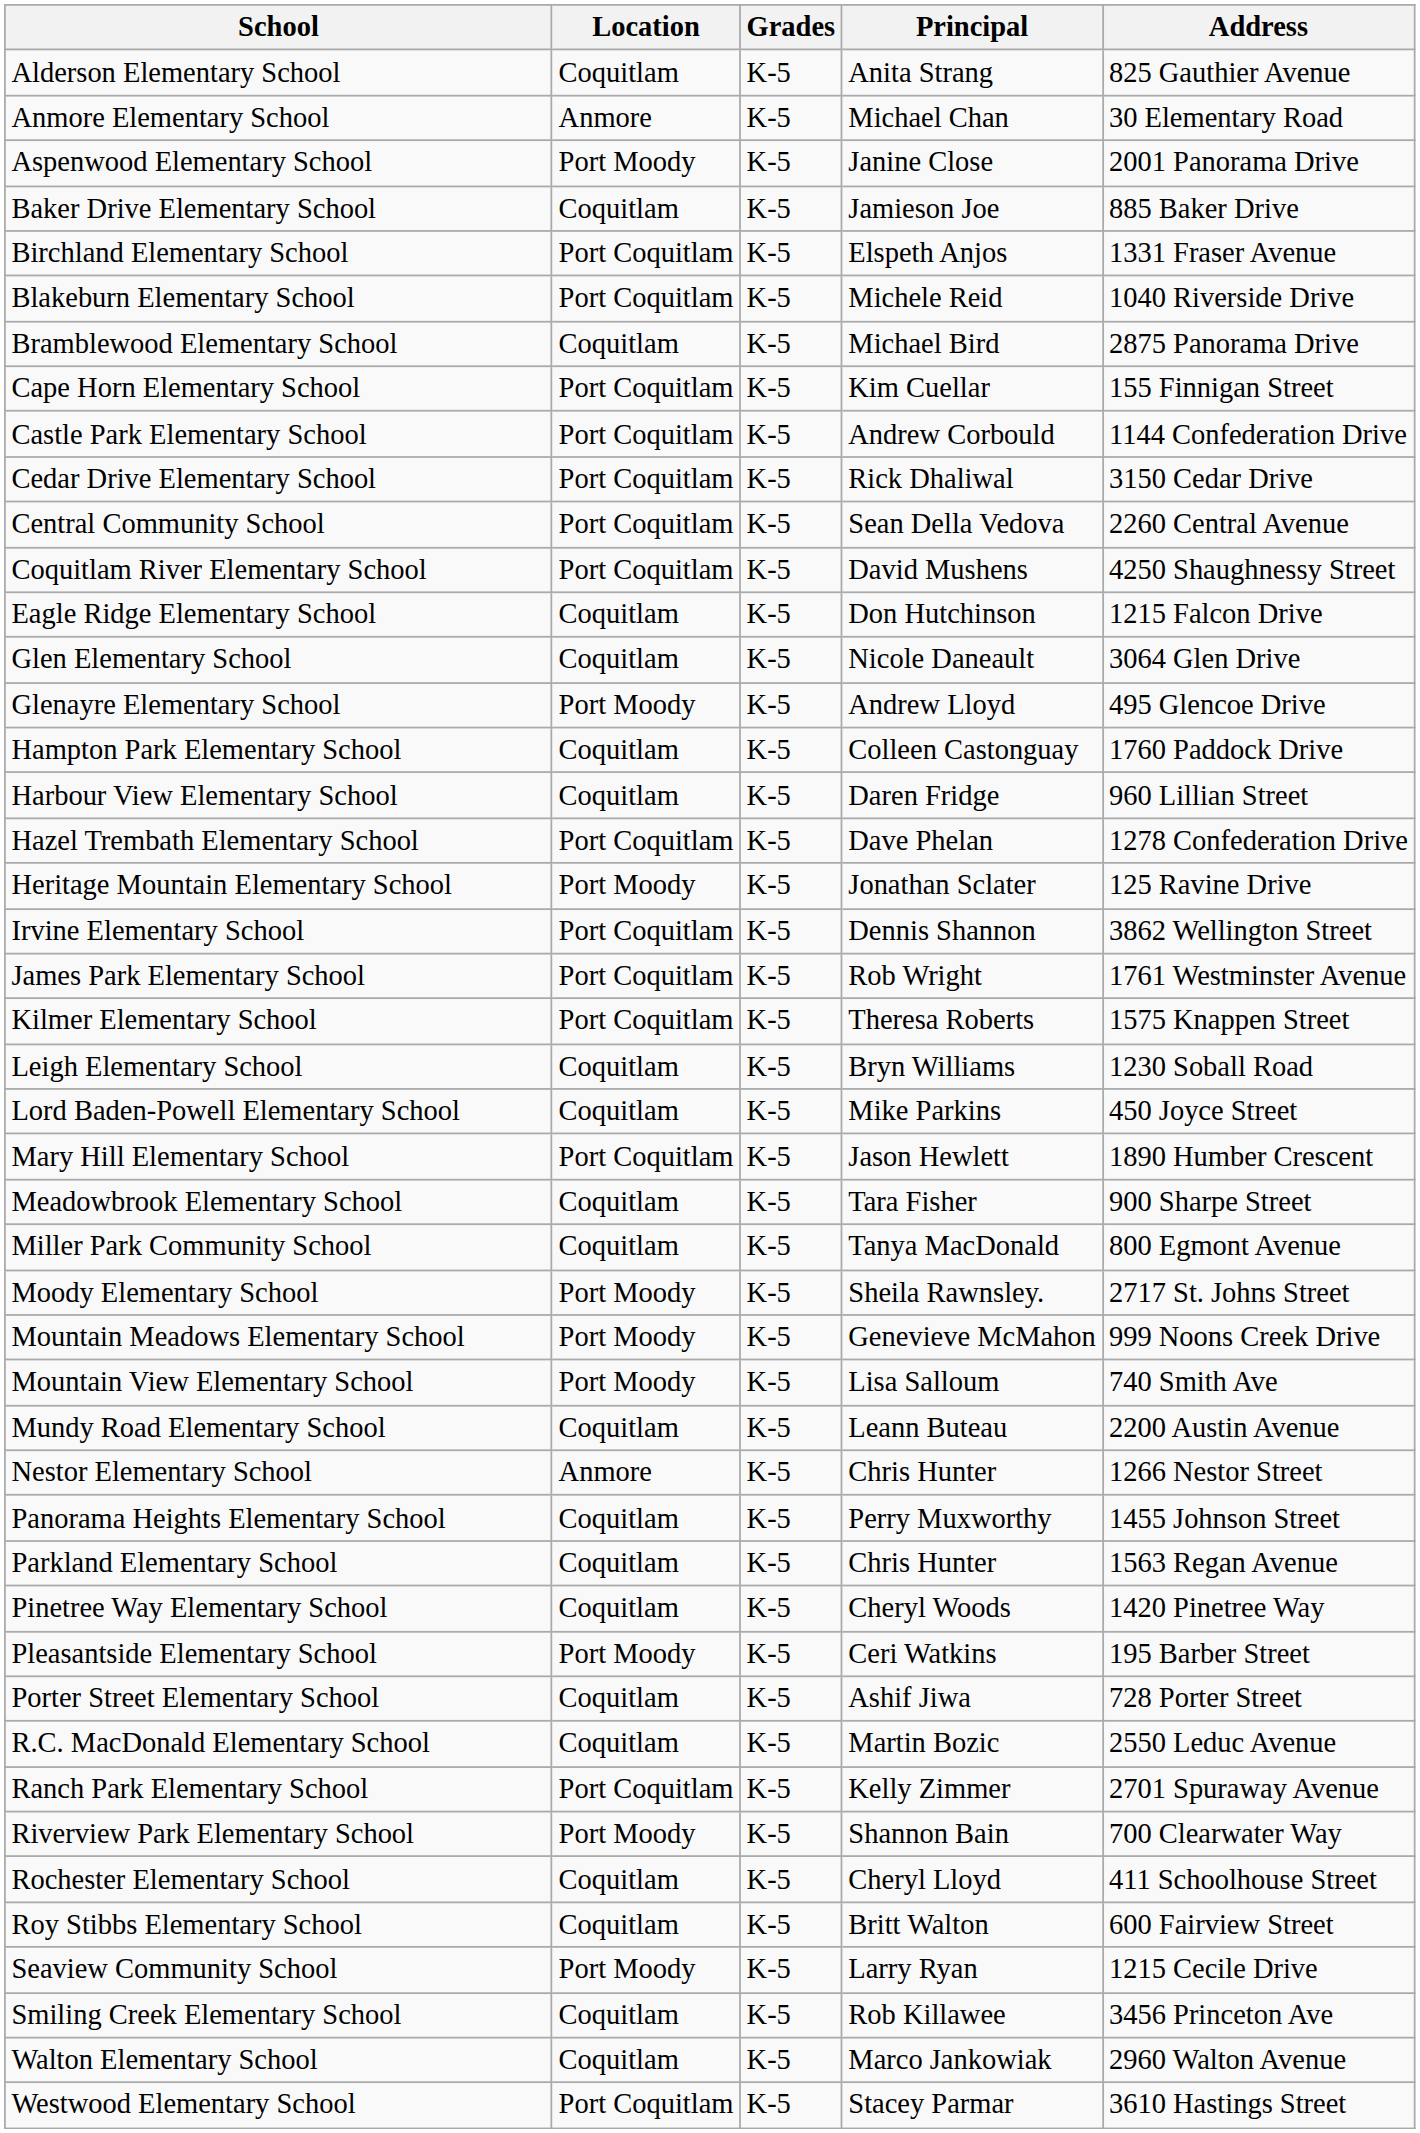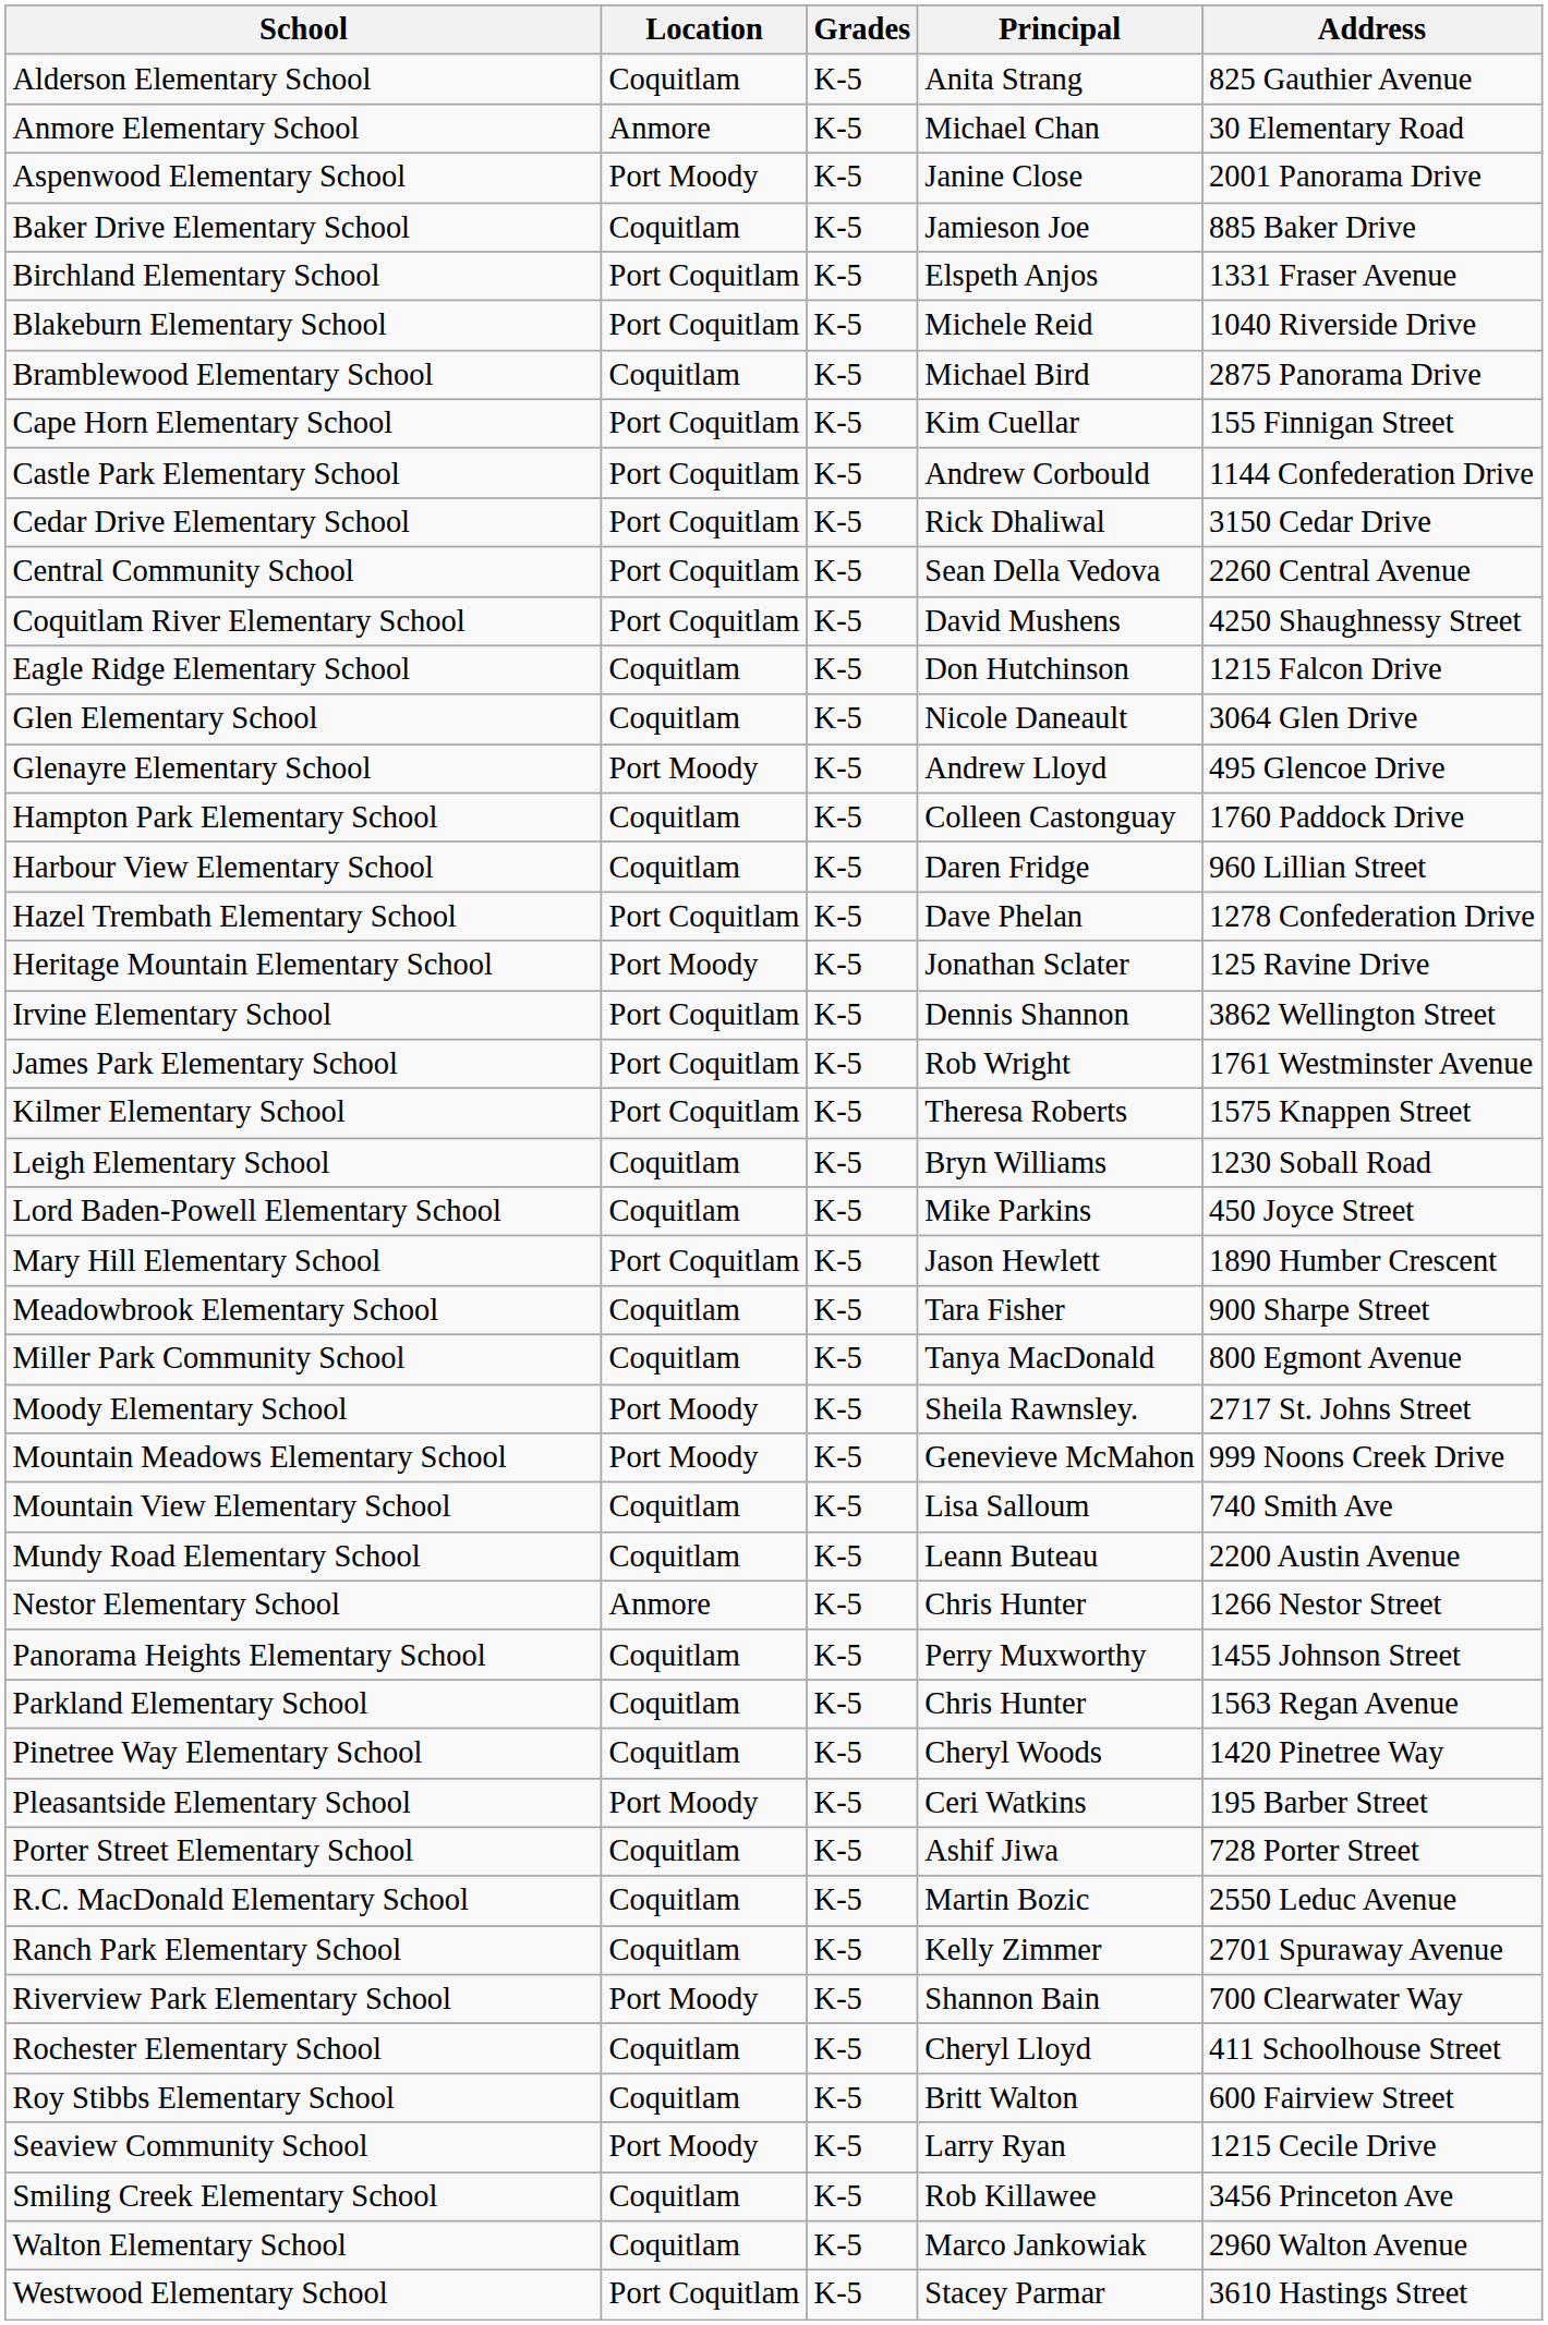Mountain View Elementary School | Location: Port Moody -> Coquitlam
Ranch Park Elementary School | Location: Port Coquitlam -> Coquitlam
